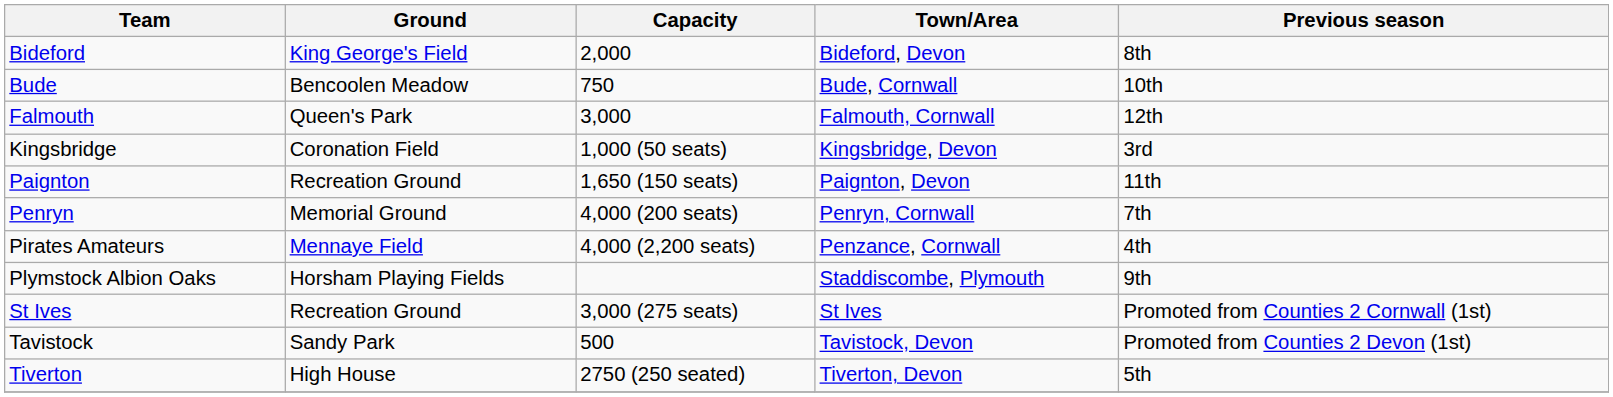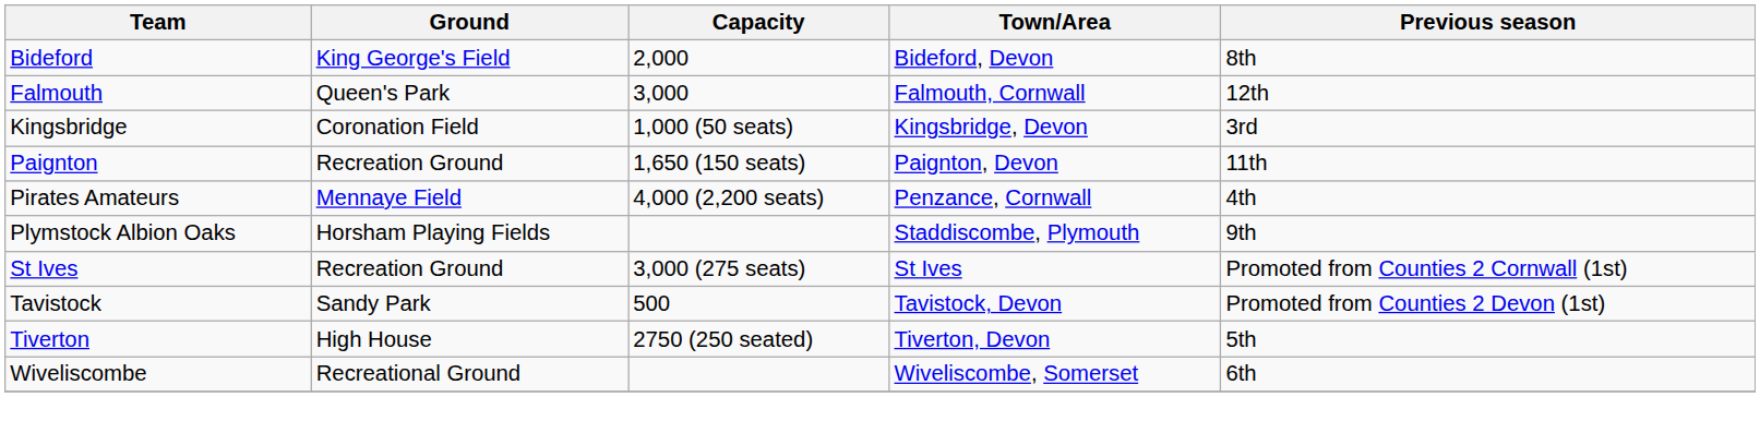- row: Bude | Bencoolen Meadow | 750 | Bude, Cornwall | 10th
- row: Penryn | Memorial Ground | 4,000 (200 seats) | Penryn, Cornwall | 7th
+ row: Wiveliscombe | Recreational Ground | Wiveliscombe, Somerset | 6th
